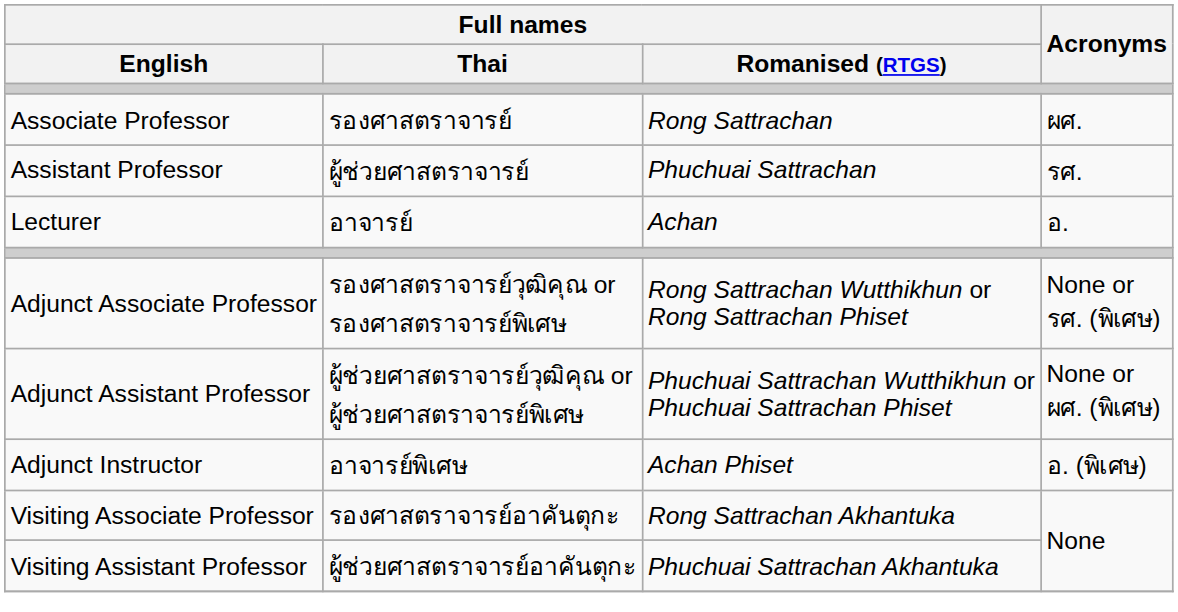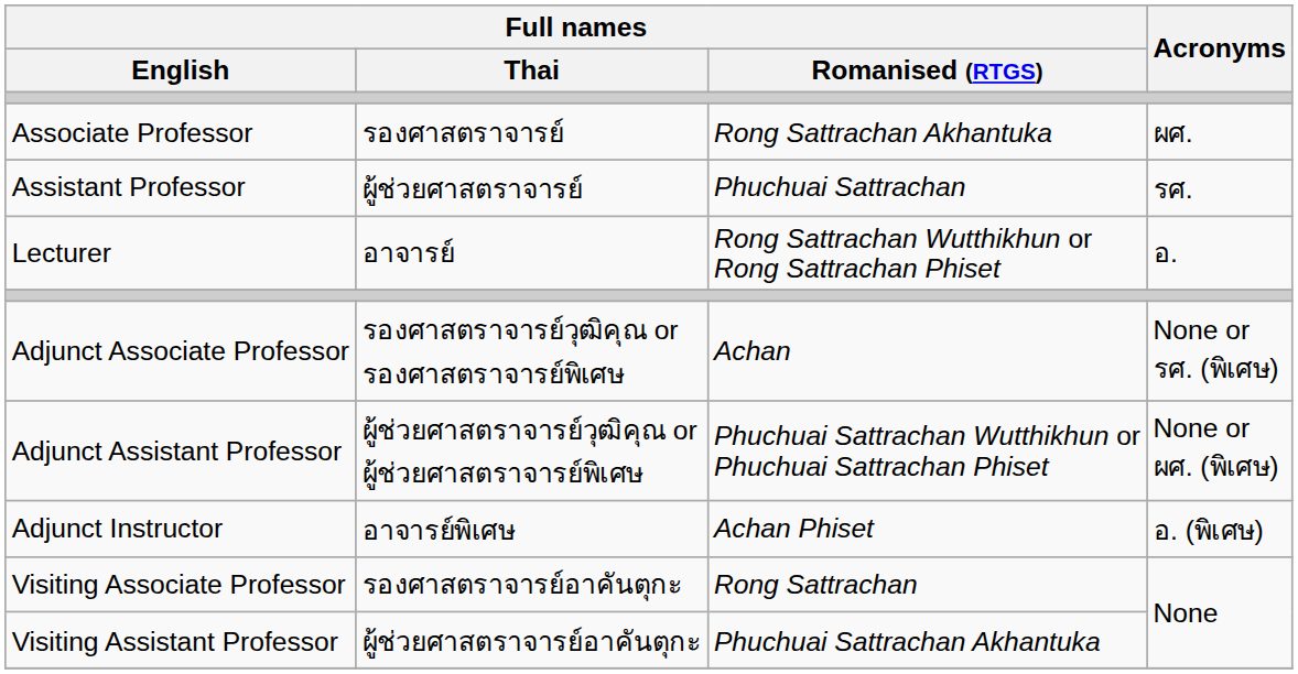Associate Professor | Full names / Romanised (RTGS): Rong Sattrachan -> Rong Sattrachan Akhantuka
Lecturer | Full names / Romanised (RTGS): Achan -> Rong Sattrachan Wutthikhun or Rong Sattrachan Phiset
Adjunct Associate Professor | Full names / Romanised (RTGS): Rong Sattrachan Wutthikhun or Rong Sattrachan Phiset -> Achan
Visiting Associate Professor | Full names / Romanised (RTGS): Rong Sattrachan Akhantuka -> Rong Sattrachan
